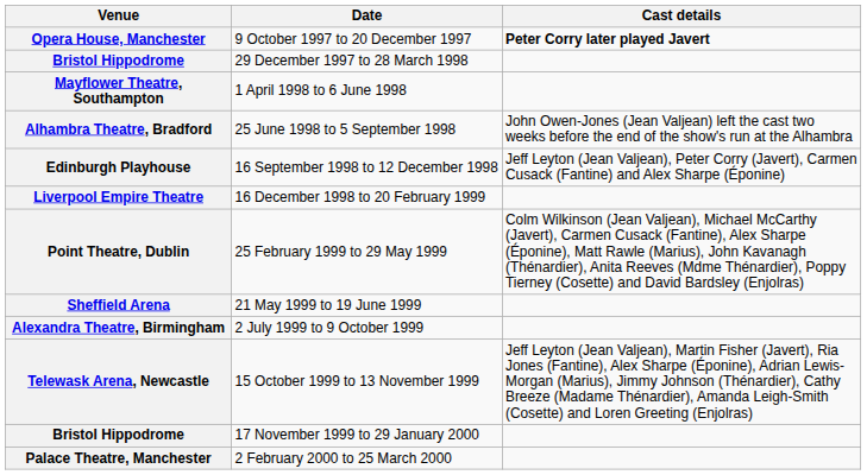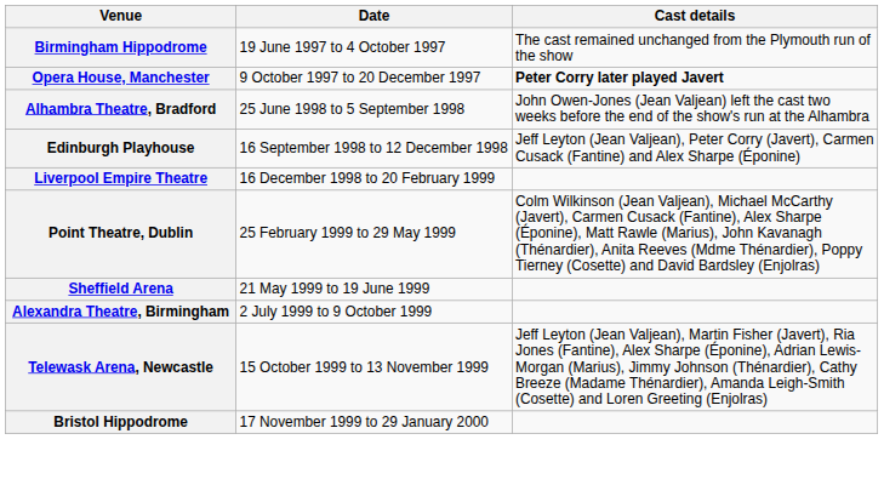+ row: Birmingham Hippodrome | 19 June 1997 to 4 October 1997 | The cast remained unchanged from the Plymouth run of the show
- row: Bristol Hippodrome | 29 December 1997 to 28 March 1998
- row: Mayflower Theatre, Southampton | 1 April 1998 to 6 June 1998
- row: Palace Theatre, Manchester | 2 February 2000 to 25 March 2000
